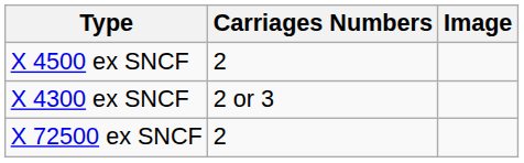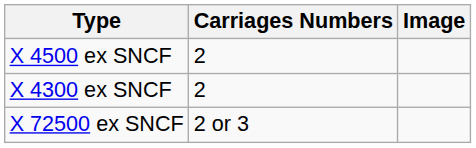X 4300 ex SNCF | Carriages Numbers: 2 or 3 -> 2
X 72500 ex SNCF | Carriages Numbers: 2 -> 2 or 3
